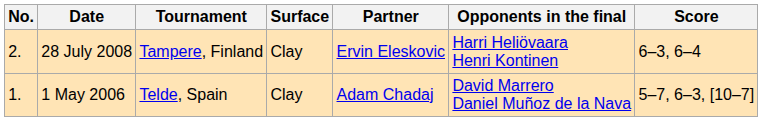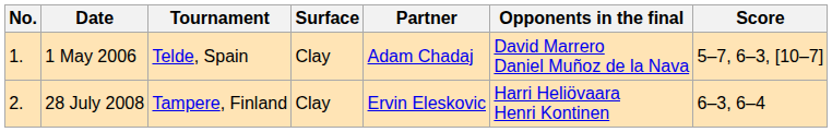rows swapped: 1 May 2006 <-> 28 July 2008
